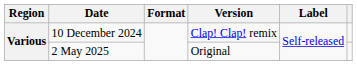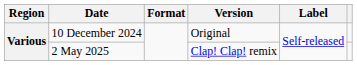10 December 2024 | Version: Clap! Clap! remix -> Original
2 May 2025 | Version: Original -> Clap! Clap! remix
